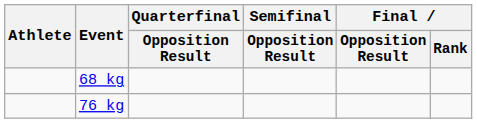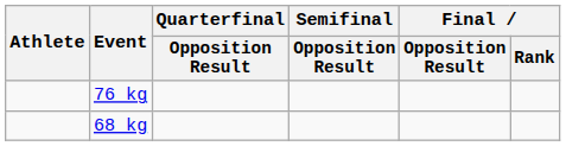rows swapped: 68 kg <-> 76 kg
